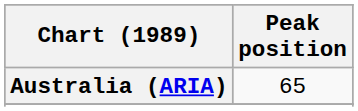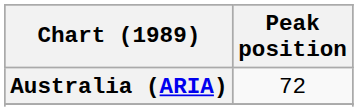Australia (ARIA) | Peak position: 65 -> 72
